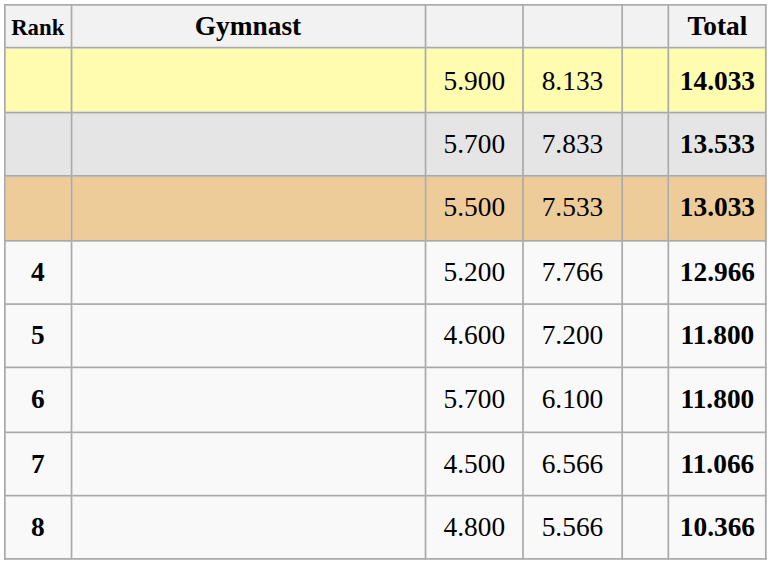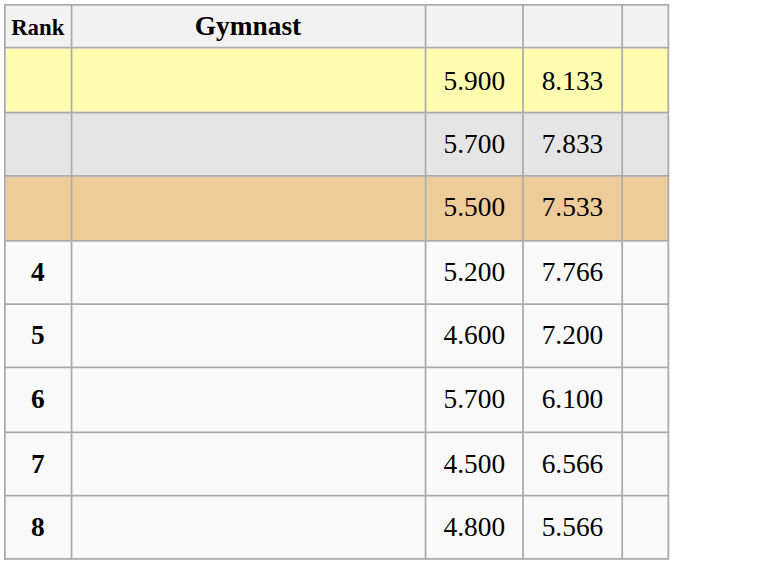- column: Total | 14.033 | 13.533 | 13.033 | 12.966 | 11.800 | 11.800 | 11.066 | 10.366
